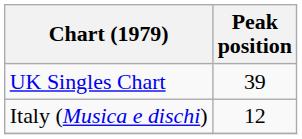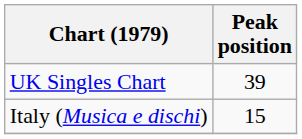Italy (Musica e dischi) | Peak position: 12 -> 15
